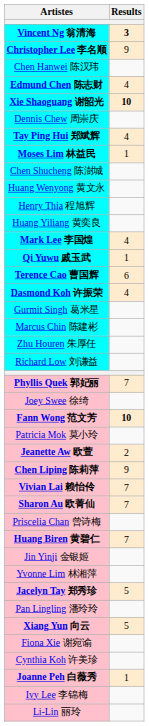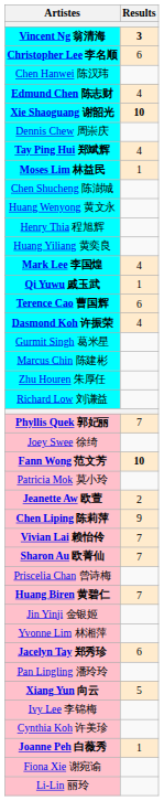Christopher Lee 李名顺 | Results: 9 -> 6
Jacelyn Tay 郑秀珍 | Results: 5 -> 6
rows swapped: Ivy Lee 李锦梅 <-> Fiona Xie 谢宛谕
